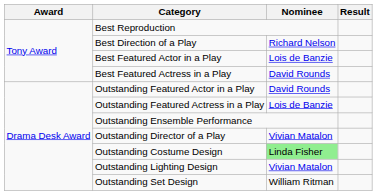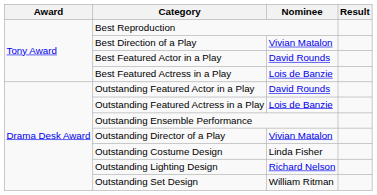Best Direction of a Play | Nominee: Richard Nelson -> Vivian Matalon
Best Featured Actor in a Play | Nominee: Lois de Banzie -> David Rounds
Best Featured Actress in a Play | Nominee: David Rounds -> Lois de Banzie
Outstanding Costume Design | Nominee: lightgreen background -> no background
Outstanding Lighting Design | Nominee: Vivian Matalon -> Richard Nelson
